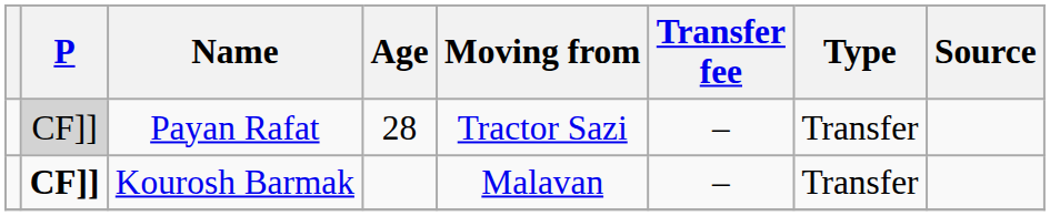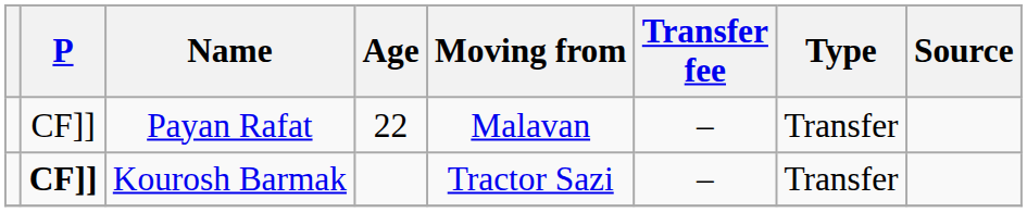Payan Rafat | P: lightgrey background -> no background
Payan Rafat | Age: 28 -> 22
Payan Rafat | Moving from: Tractor Sazi -> Malavan
Kourosh Barmak | Moving from: Malavan -> Tractor Sazi
